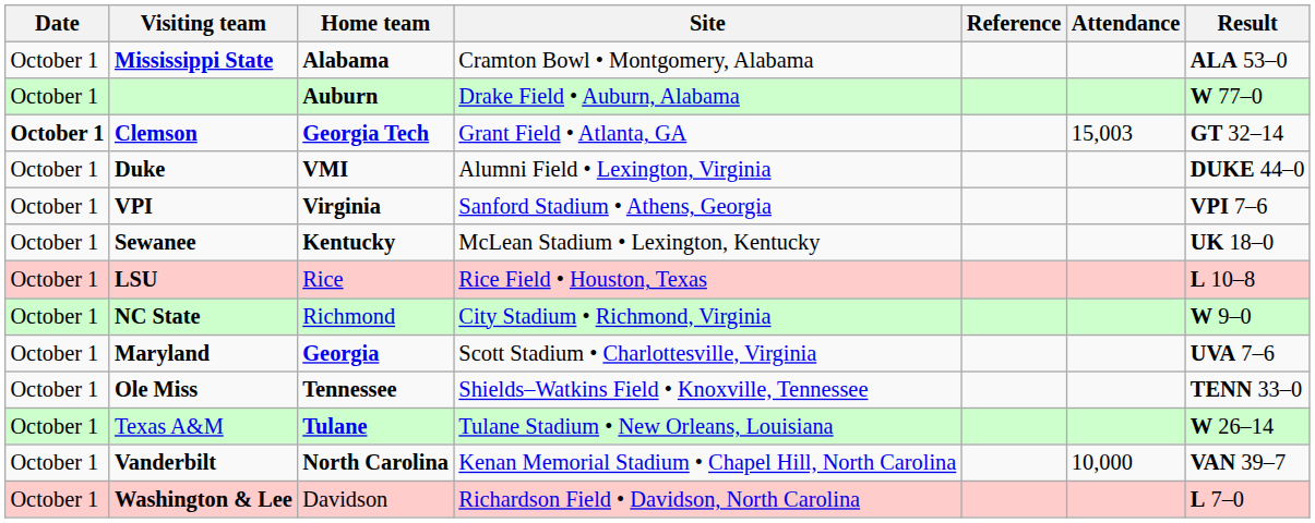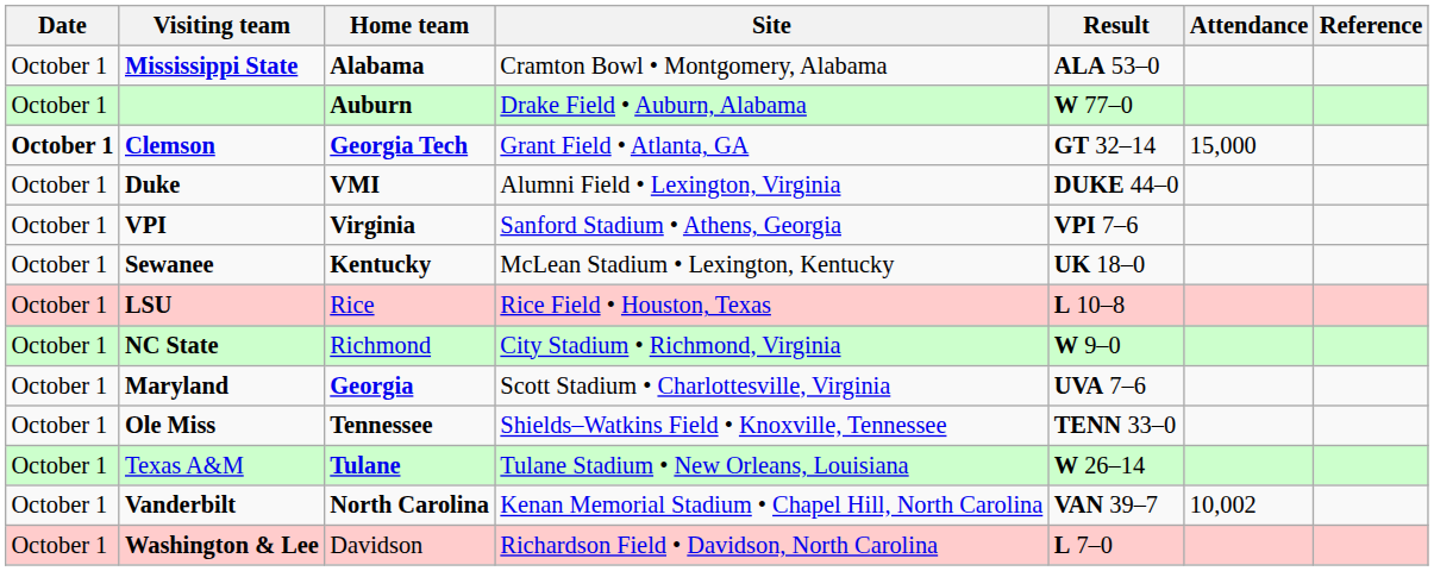columns swapped: Result <-> Reference
Clemson | Attendance: 15,003 -> 15,000
Vanderbilt | Attendance: 10,000 -> 10,002
